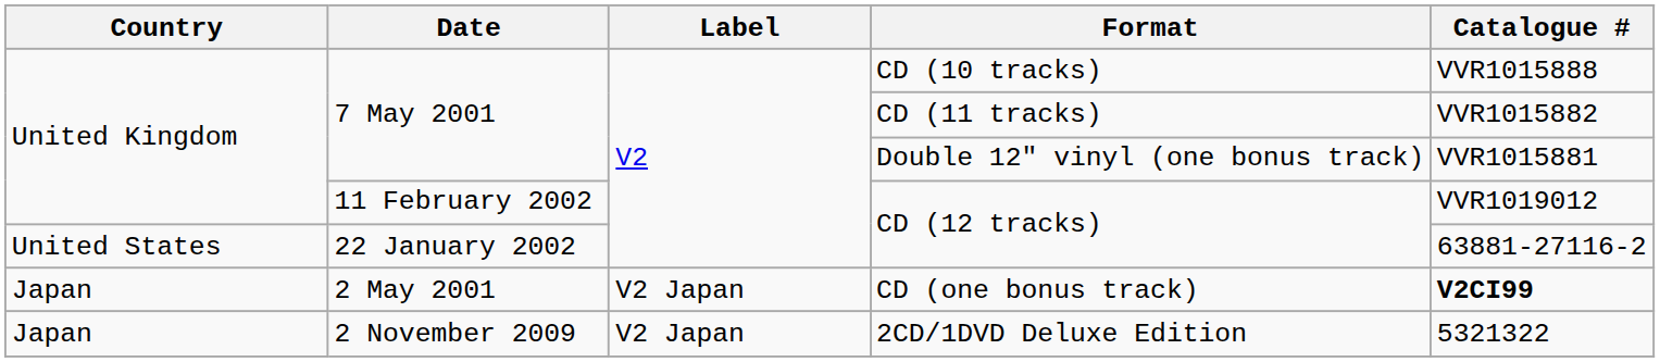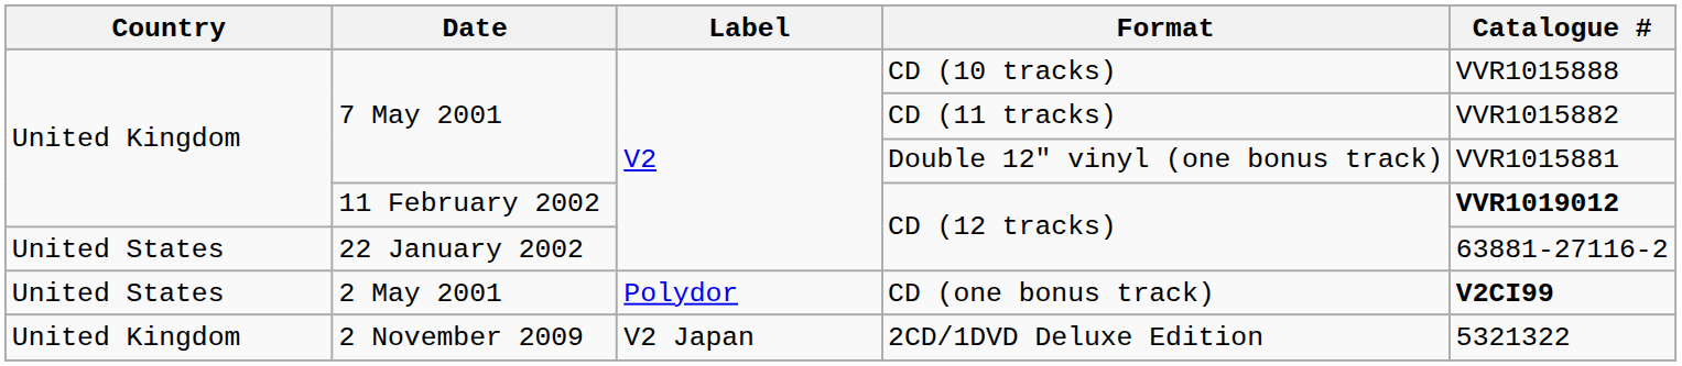11 February 2002 / CD (12 tracks) | Catalogue #: normal -> bold
CD (one bonus track) | Country: Japan -> United States
CD (one bonus track) | Label: V2 Japan -> Polydor
2CD/1DVD Deluxe Edition | Country: Japan -> United Kingdom
